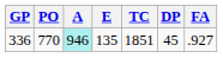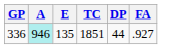- column: PO | 770
336 | DP: 45 -> 44
